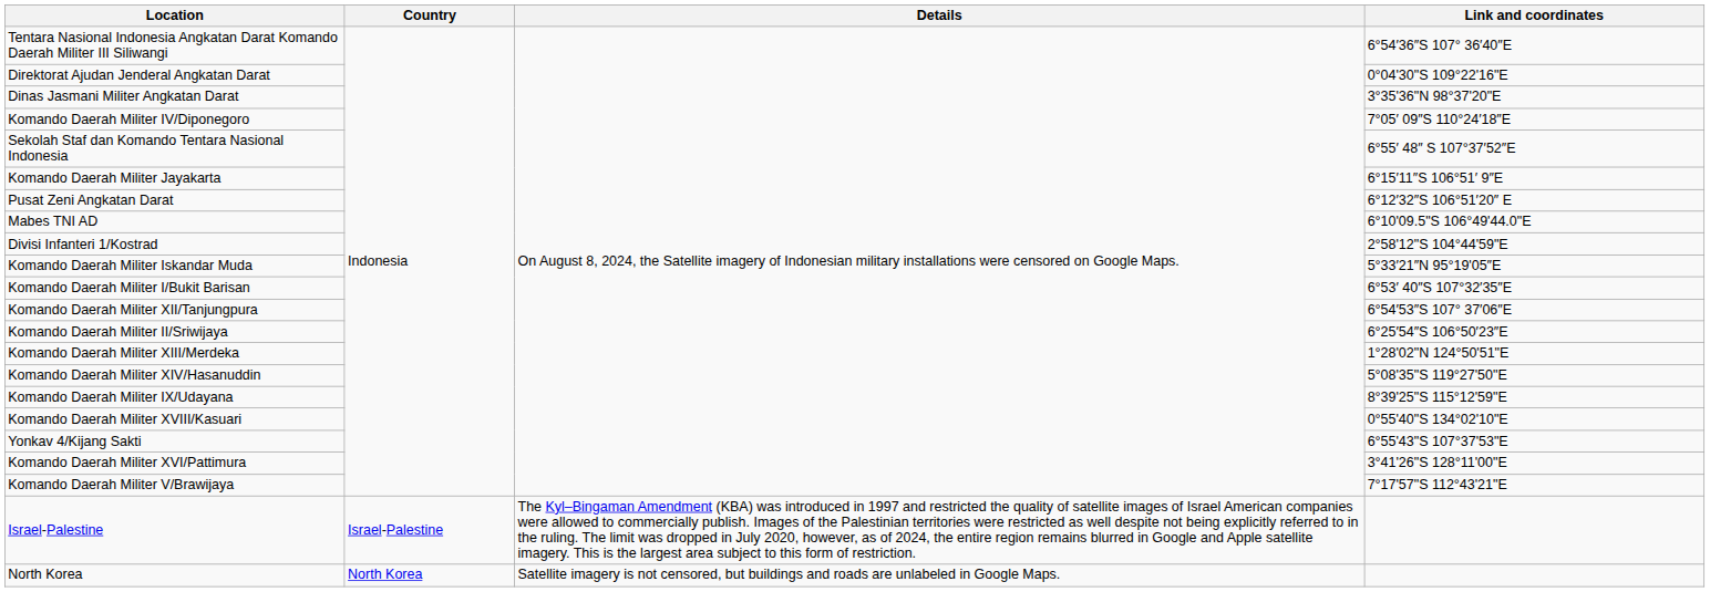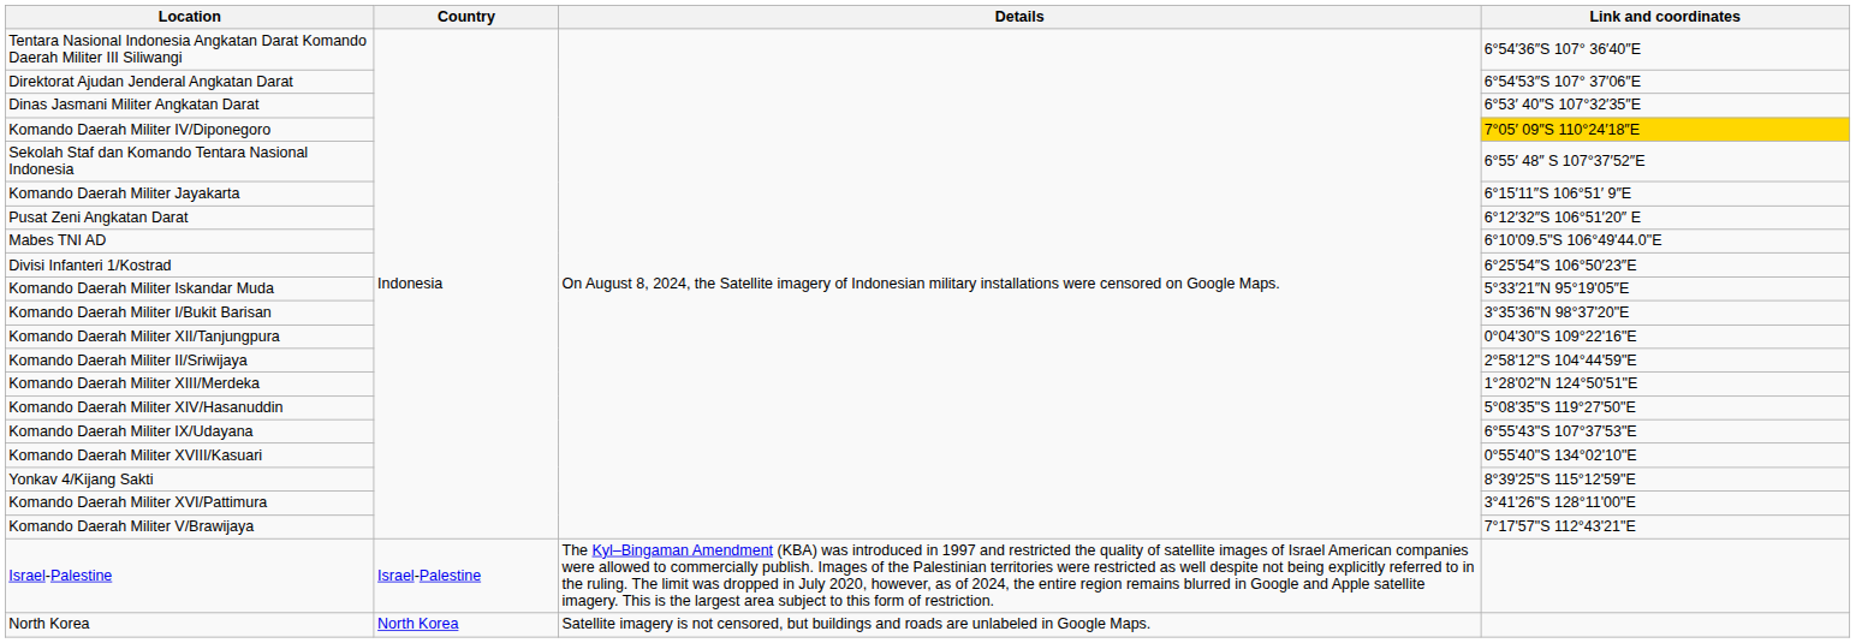Direktorat Ajudan Jenderal Angkatan Darat | Link and coordinates: 0°04'30"S 109°22'16"E -> 6°54′53″S 107° 37′06″E
Dinas Jasmani Militer Angkatan Darat | Link and coordinates: 3°35'36"N 98°37'20"E -> 6°53′ 40″S 107°32′35″E
Komando Daerah Militer IV/Diponegoro | Link and coordinates: no background -> gold background
Divisi Infanteri 1/Kostrad | Link and coordinates: 2°58'12"S 104°44'59"E -> 6°25′54″S 106°50′23″E
Komando Daerah Militer I/Bukit Barisan | Link and coordinates: 6°53′ 40″S 107°32′35″E -> 3°35'36"N 98°37'20"E
Komando Daerah Militer XII/Tanjungpura | Link and coordinates: 6°54′53″S 107° 37′06″E -> 0°04'30"S 109°22'16"E
Komando Daerah Militer II/Sriwijaya | Link and coordinates: 6°25′54″S 106°50′23″E -> 2°58'12"S 104°44'59"E
Komando Daerah Militer IX/Udayana | Link and coordinates: 8°39'25"S 115°12'59"E -> 6°55'43"S 107°37'53"E
Yonkav 4/Kijang Sakti | Link and coordinates: 6°55'43"S 107°37'53"E -> 8°39'25"S 115°12'59"E
